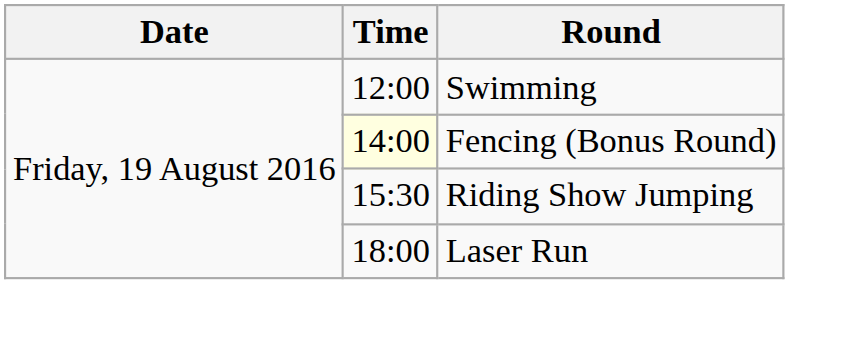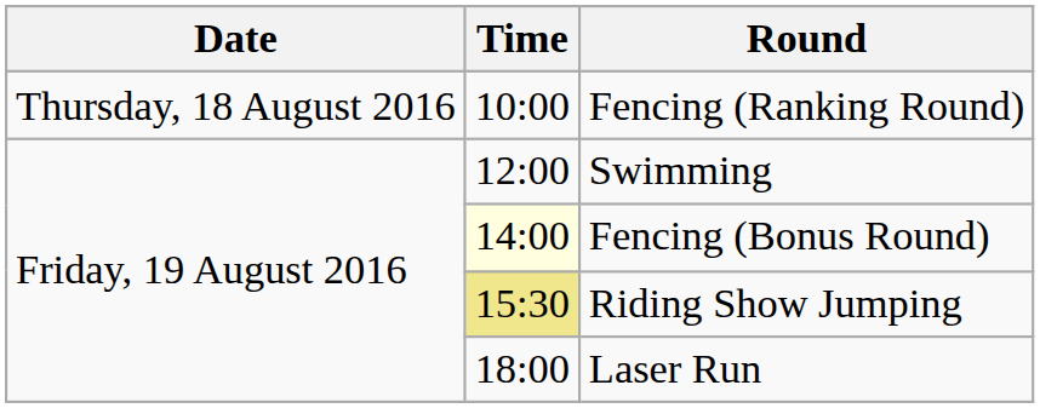+ row: Thursday, 18 August 2016 | 10:00 | Fencing (Ranking Round)
Riding Show Jumping | Time: no background -> khaki background
